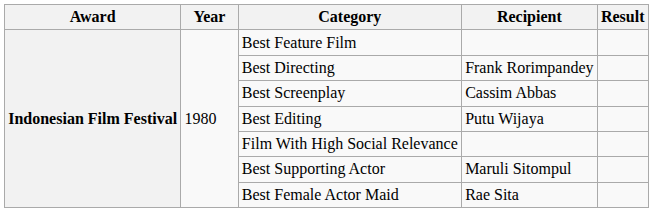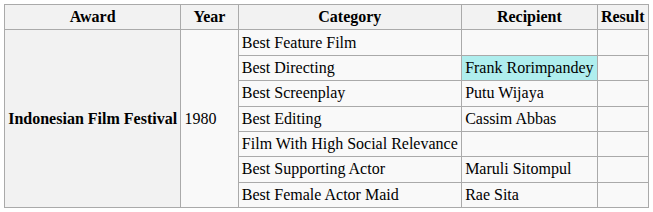Best Directing | Recipient: no background -> paleturquoise background
Best Screenplay | Recipient: Cassim Abbas -> Putu Wijaya
Best Editing | Recipient: Putu Wijaya -> Cassim Abbas
